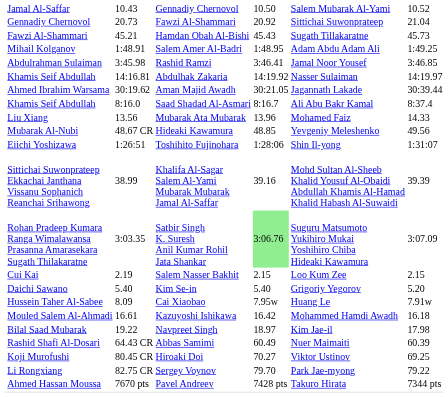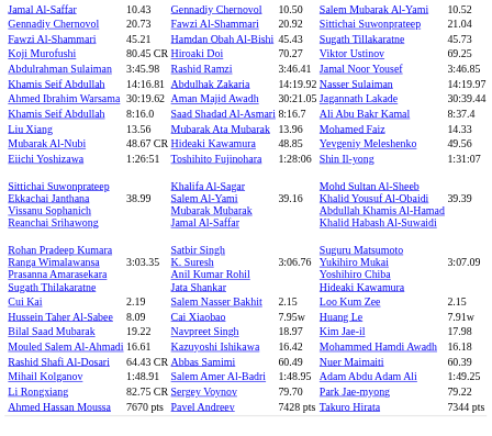rows swapped: Salem Amer Al-Badri <-> Hiroaki Doi
Satbir Singh K. Suresh Anil Kumar Rohil Jata Shankar | column 5: lightgreen background -> no background
- row: Daichi Sawano | 5.40 | Kim Se-in | 5.40 | Grigoriy Yegorov | 5.20
rows swapped: Kazuyoshi Ishikawa <-> Navpreet Singh
